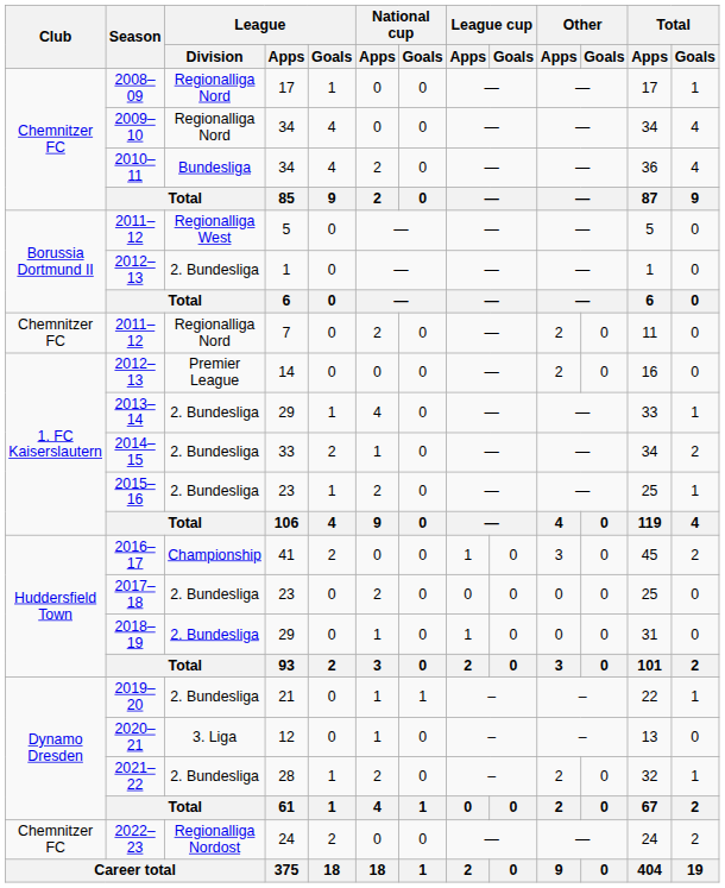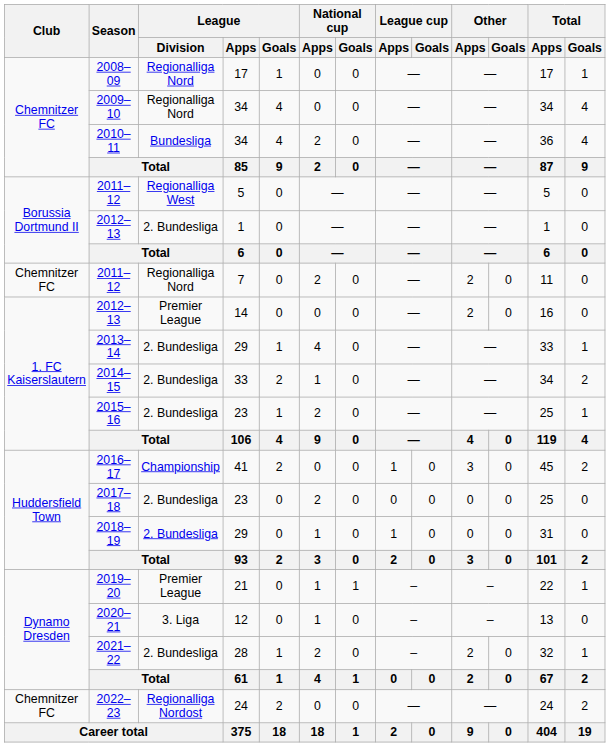2019–20 | League / Division: 2. Bundesliga -> Premier League
